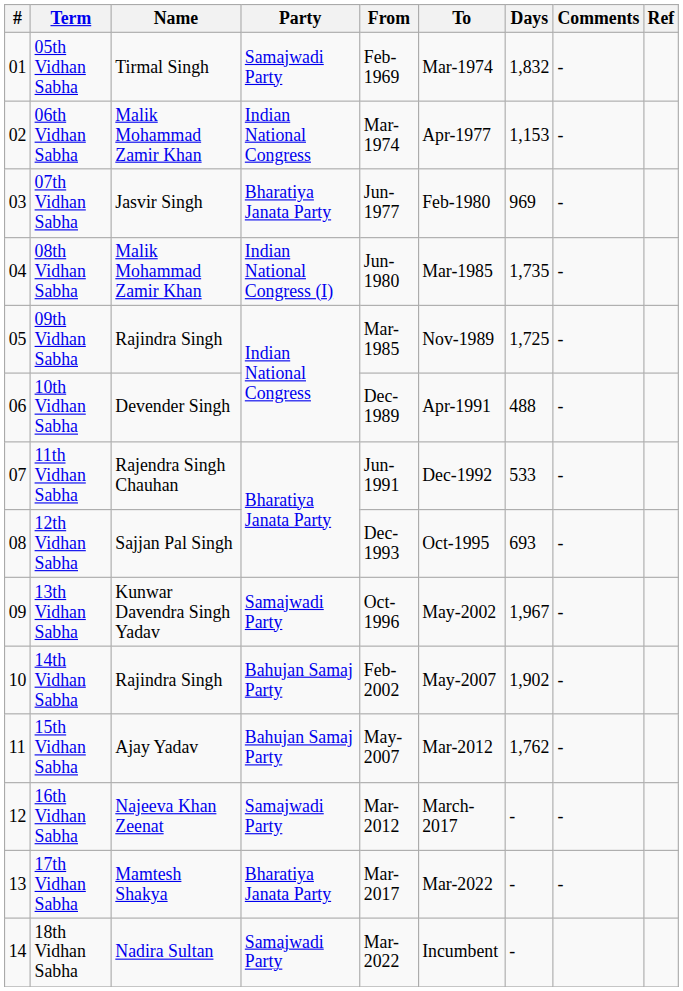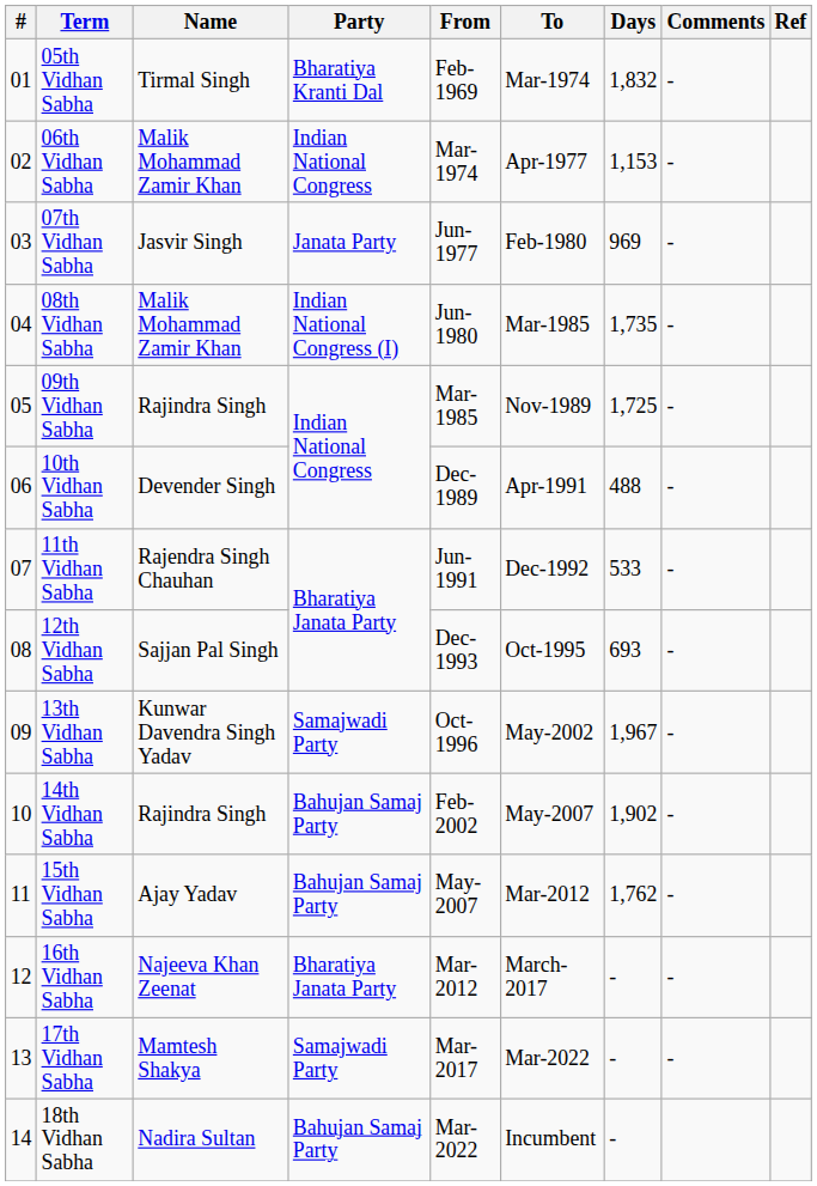05th Vidhan Sabha | Party: Samajwadi Party -> Bharatiya Kranti Dal
07th Vidhan Sabha | Party: Bharatiya Janata Party -> Janata Party
16th Vidhan Sabha | Party: Samajwadi Party -> Bharatiya Janata Party
17th Vidhan Sabha | Party: Bharatiya Janata Party -> Samajwadi Party
18th Vidhan Sabha | Party: Samajwadi Party -> Bahujan Samaj Party
